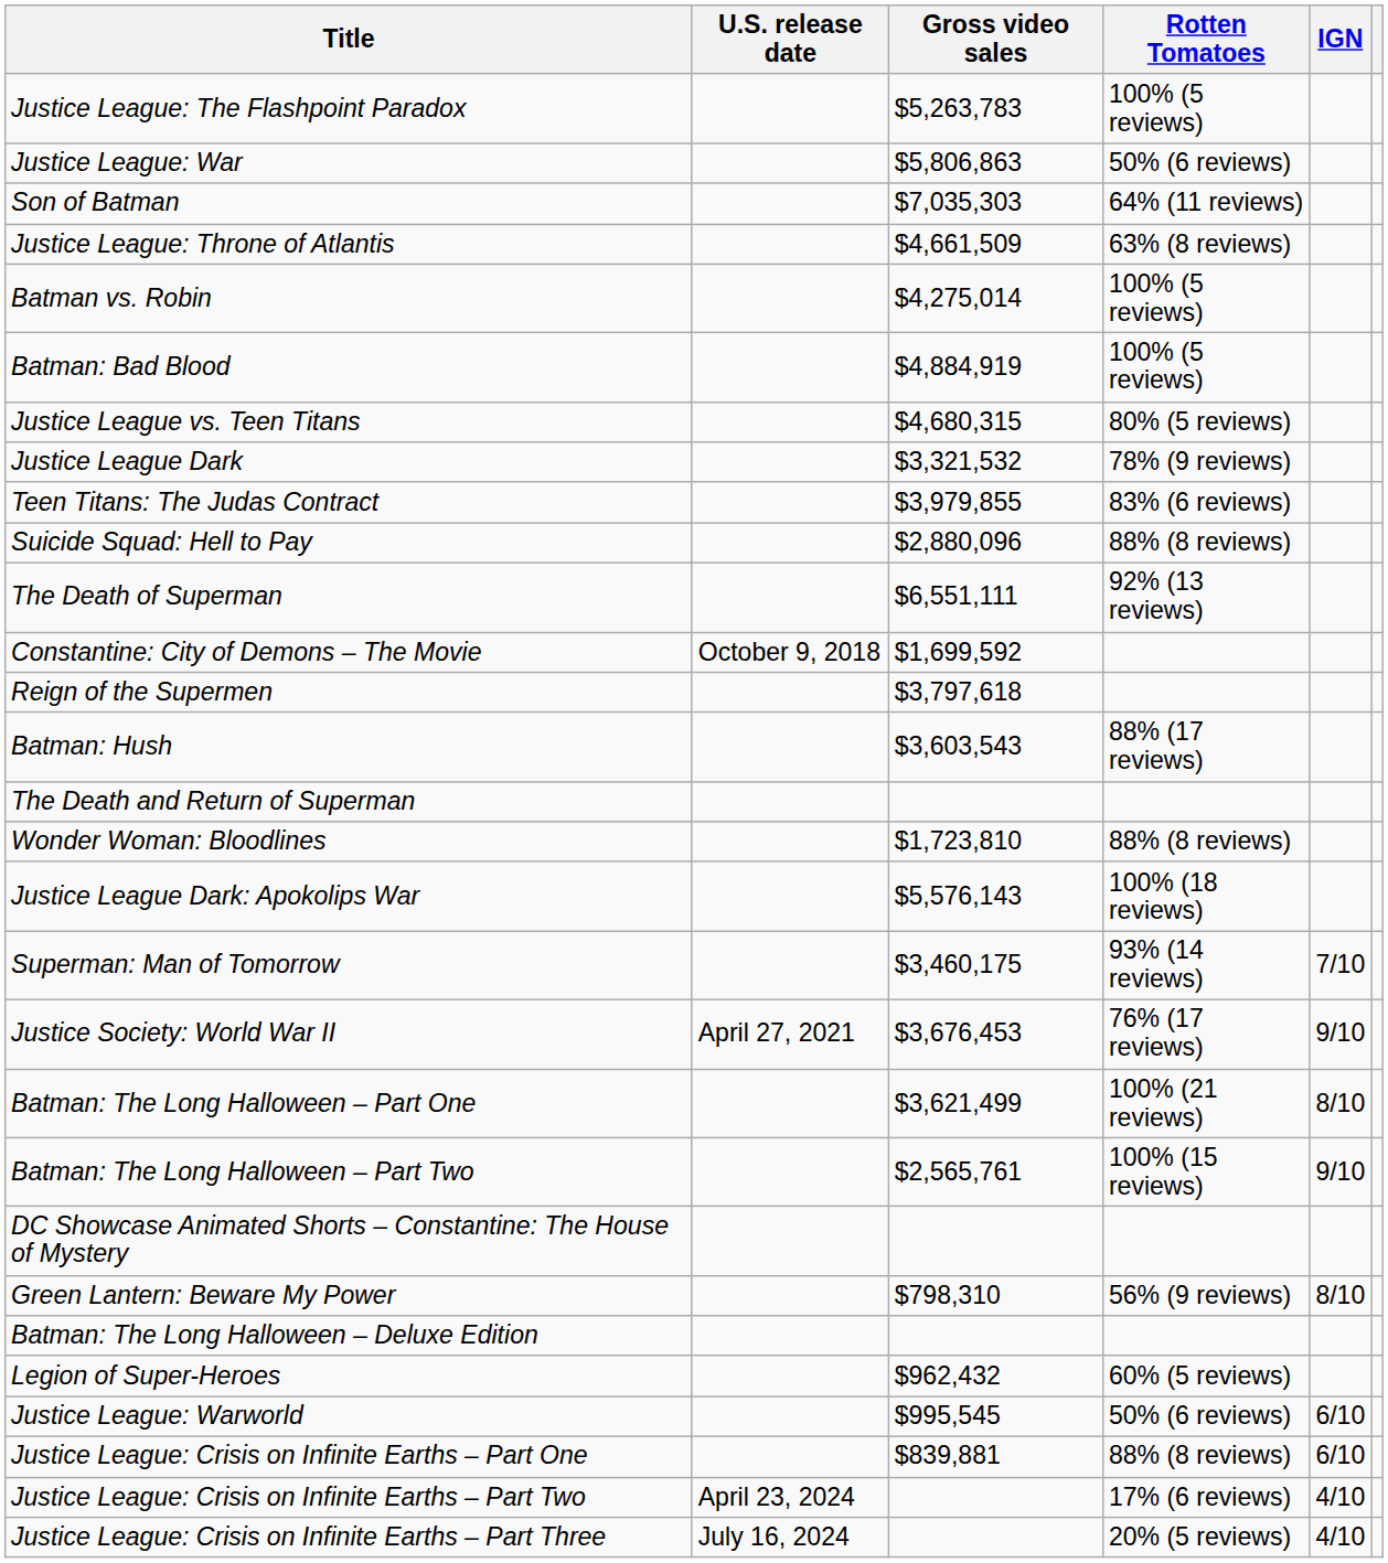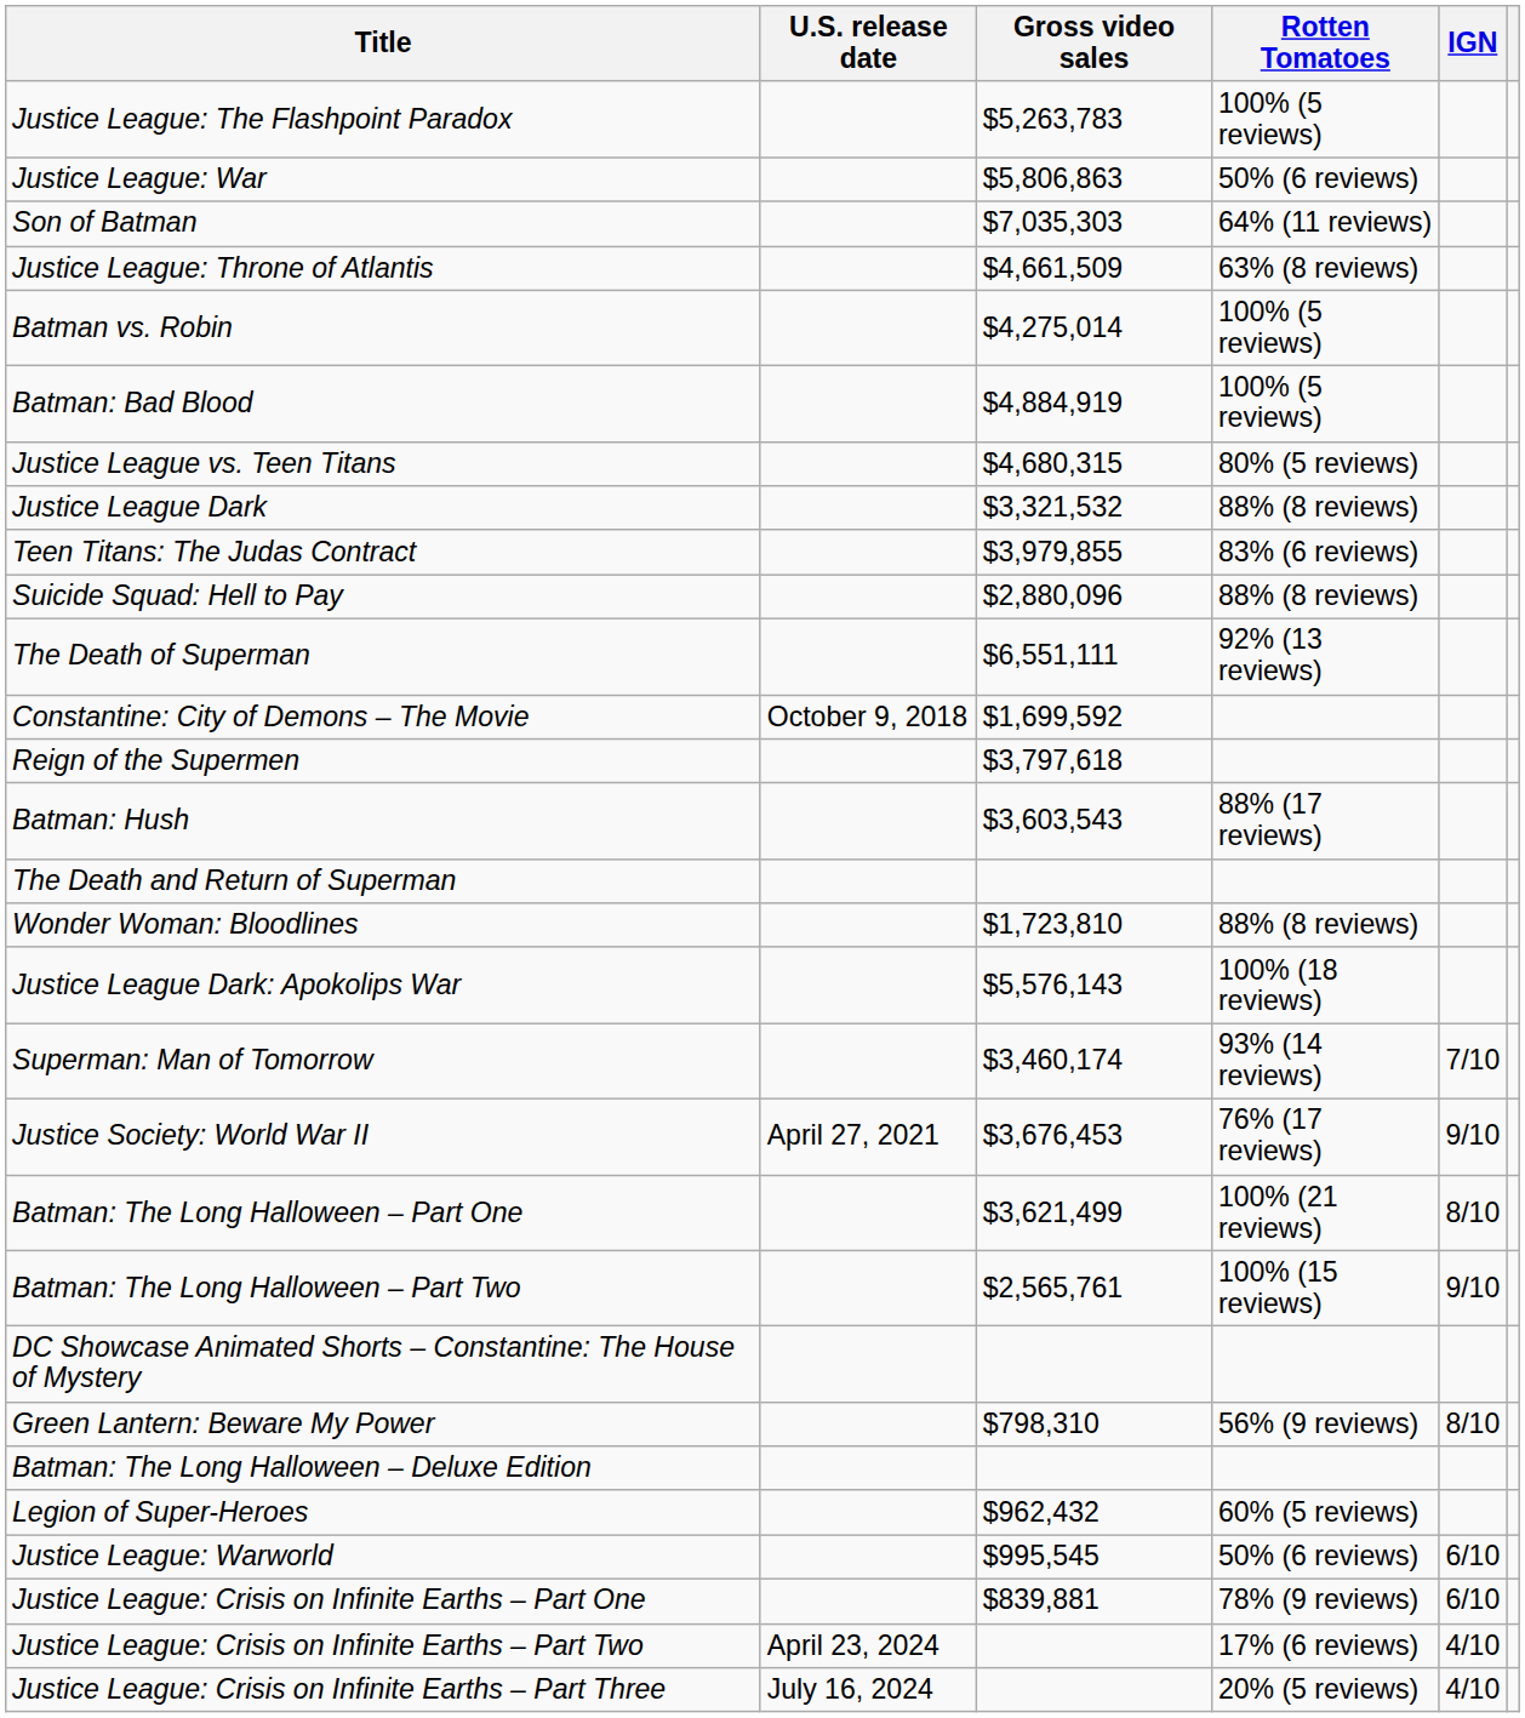Justice League Dark | Rotten Tomatoes: 78% (9 reviews) -> 88% (8 reviews)
Superman: Man of Tomorrow | Gross video sales: $3,460,175 -> $3,460,174
Justice League: Crisis on Infinite Earths – Part One | Rotten Tomatoes: 88% (8 reviews) -> 78% (9 reviews)
